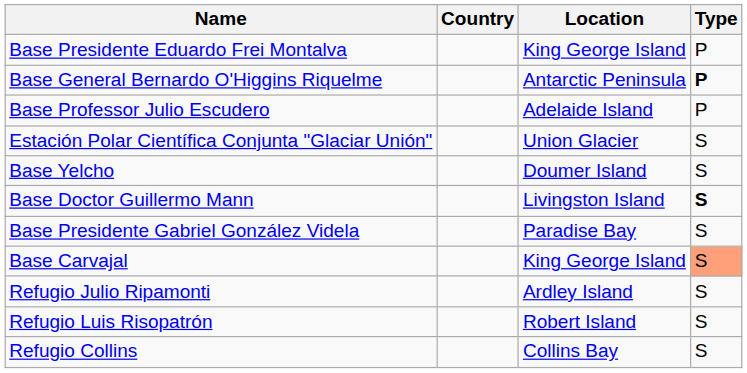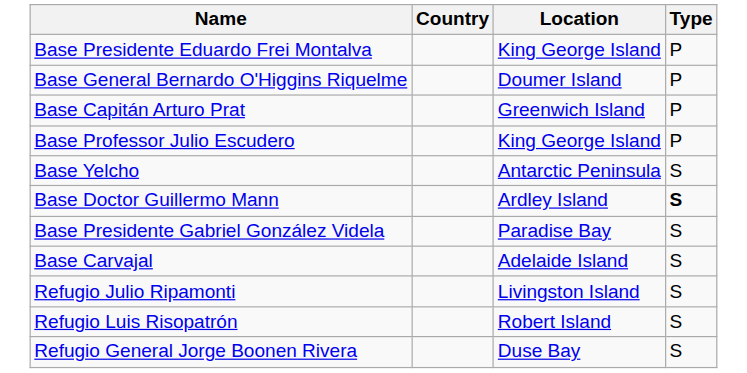Base General Bernardo O'Higgins Riquelme | Location: Antarctic Peninsula -> Doumer Island
Base General Bernardo O'Higgins Riquelme | Type: bold -> normal
+ row: Base Capitán Arturo Prat | Greenwich Island | P
Base Professor Julio Escudero | Location: Adelaide Island -> King George Island
- row: Estación Polar Científica Conjunta "Glaciar Unión" | Union Glacier | S
Base Yelcho | Location: Doumer Island -> Antarctic Peninsula
Base Doctor Guillermo Mann | Location: Livingston Island -> Ardley Island
Base Carvajal | Location: King George Island -> Adelaide Island
Base Carvajal | Type: lightsalmon background -> no background
Refugio Julio Ripamonti | Location: Ardley Island -> Livingston Island
+ row: Refugio General Jorge Boonen Rivera | Duse Bay | S
- row: Refugio Collins | Collins Bay | S
